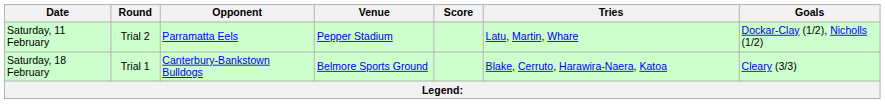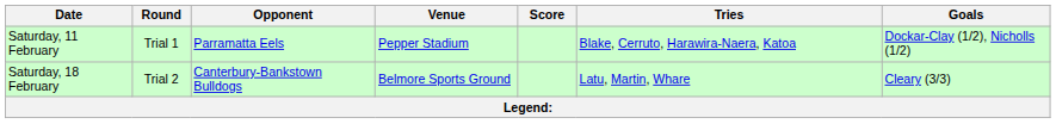Saturday, 11 February | Round: Trial 2 -> Trial 1
Saturday, 11 February | Tries: Latu, Martin, Whare -> Blake, Cerruto, Harawira-Naera, Katoa
Saturday, 18 February | Round: Trial 1 -> Trial 2
Saturday, 18 February | Tries: Blake, Cerruto, Harawira-Naera, Katoa -> Latu, Martin, Whare
